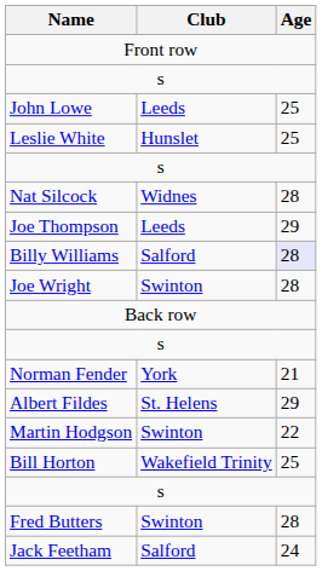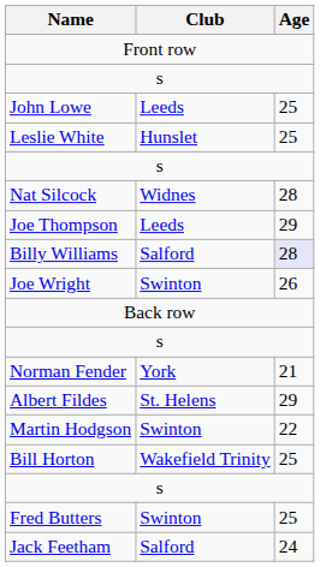Joe Wright | Age: 28 -> 26
Fred Butters | Age: 28 -> 25
